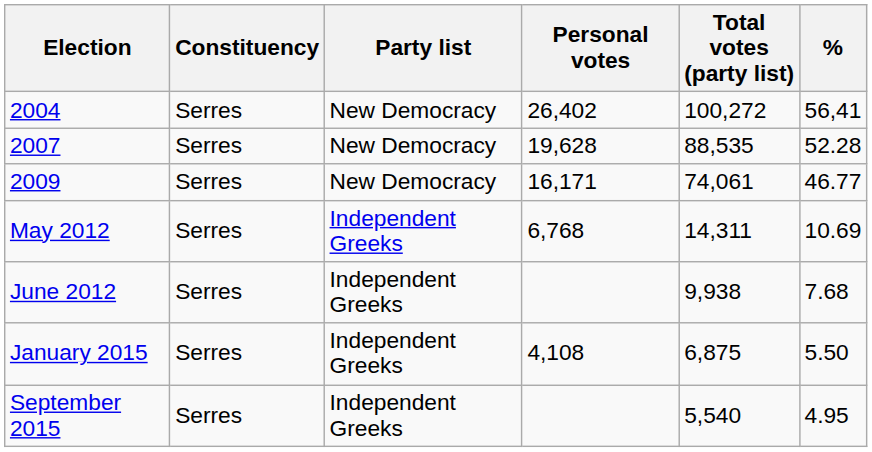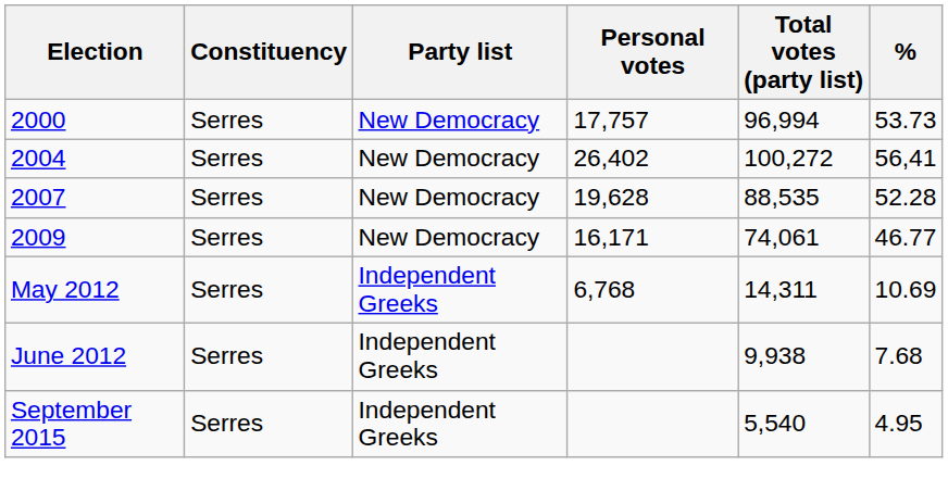+ row: 2000 | Serres | New Democracy | 17,757 | 96,994 | 53.73
- row: January 2015 | Serres | Independent Greeks | 4,108 | 6,875 | 5.50
